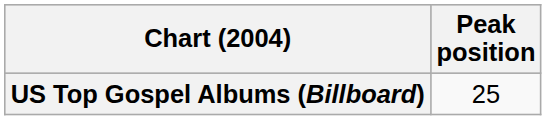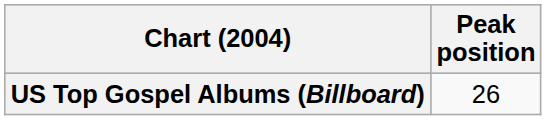US Top Gospel Albums (Billboard) | Peak position: 25 -> 26
